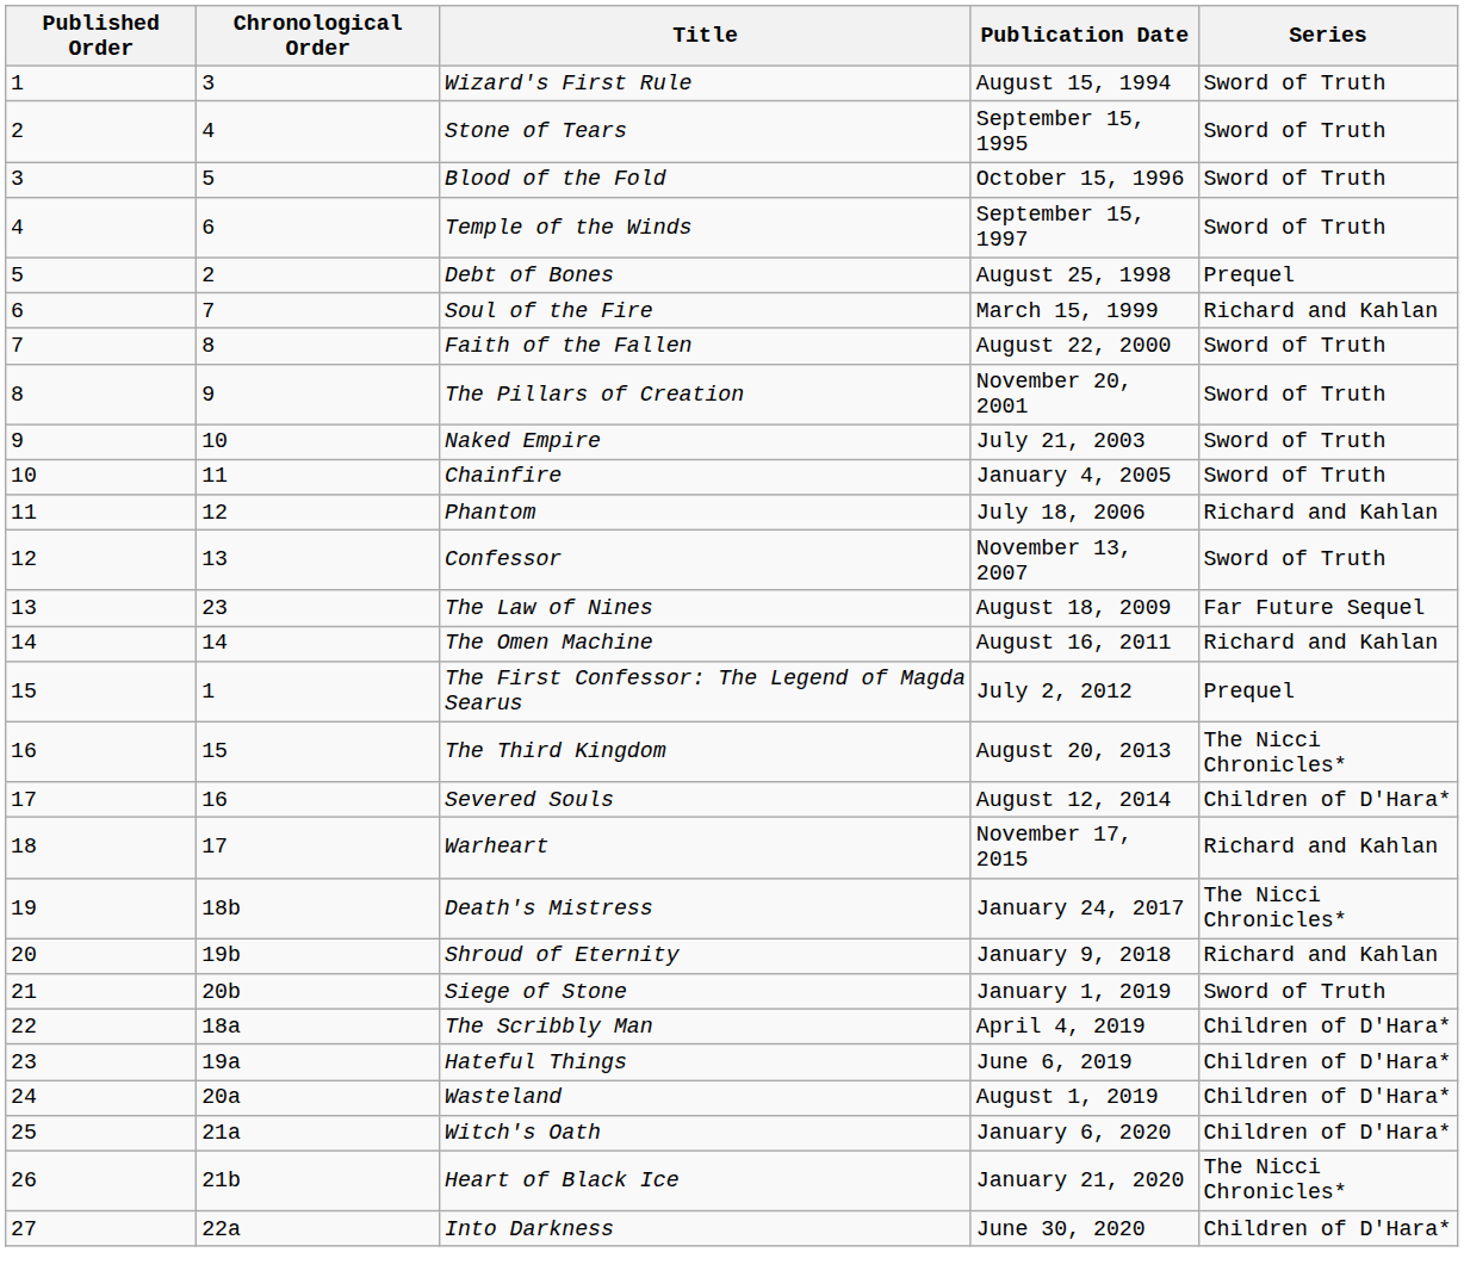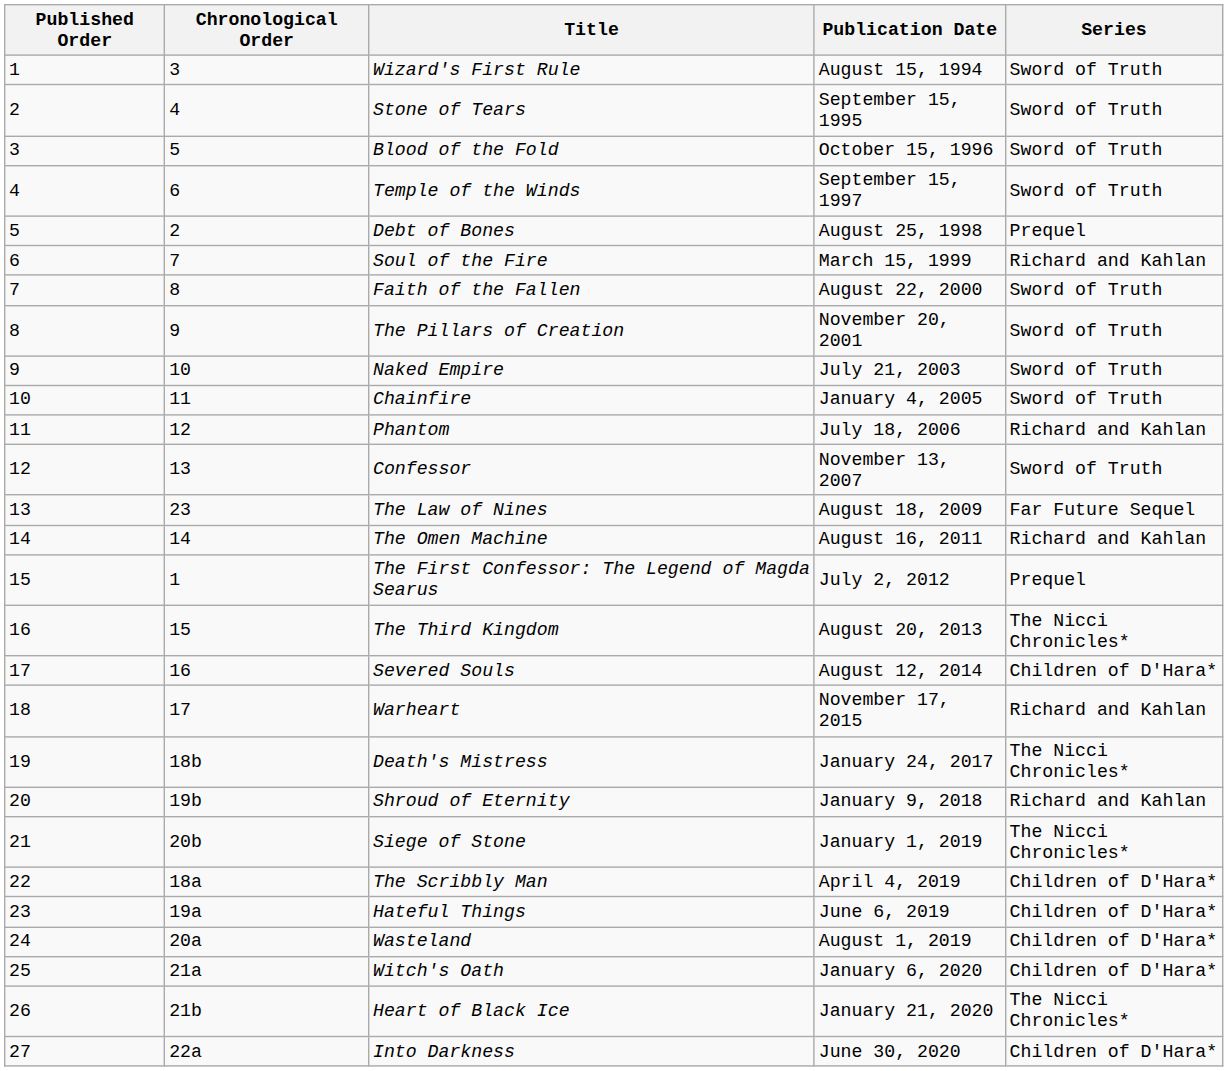Siege of Stone | Series: Sword of Truth -> The Nicci Chronicles*
